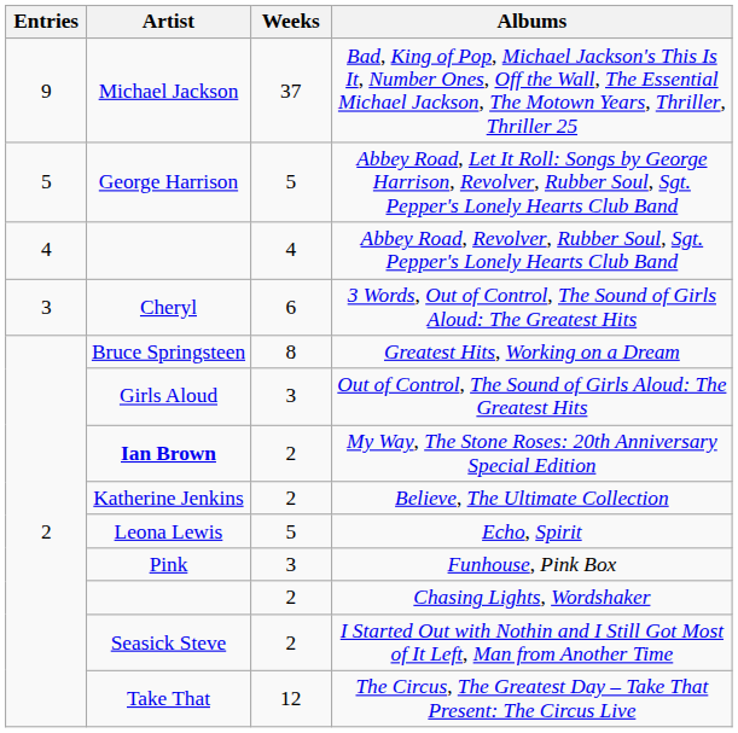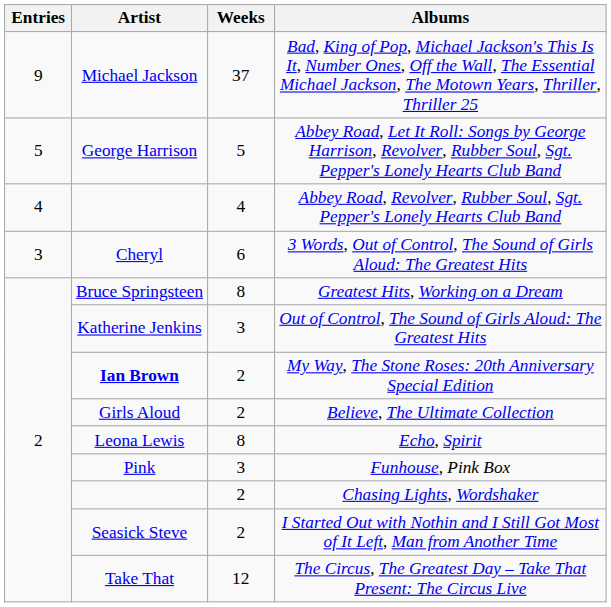Out of Control, The Sound of Girls Aloud: The Greatest Hits | Artist: Girls Aloud -> Katherine Jenkins
Believe, The Ultimate Collection | Artist: Katherine Jenkins -> Girls Aloud
Echo, Spirit | Weeks: 5 -> 8
